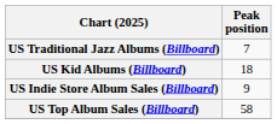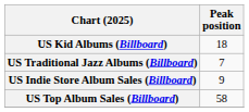rows swapped: US Traditional Jazz Albums (Billboard) <-> US Kid Albums (Billboard)
